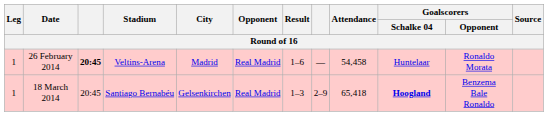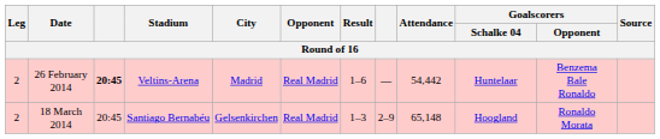26 February 2014 | Leg: 1 -> 2
26 February 2014 | Attendance: 54,458 -> 54,442
26 February 2014 | Goalscorers / Opponent: Ronaldo Morata -> Benzema Bale Ronaldo
18 March 2014 | Leg: 1 -> 2
18 March 2014 | Attendance: 65,418 -> 65,148
18 March 2014 | Goalscorers / Schalke 04: bold -> normal
18 March 2014 | Goalscorers / Opponent: Benzema Bale Ronaldo -> Ronaldo Morata
